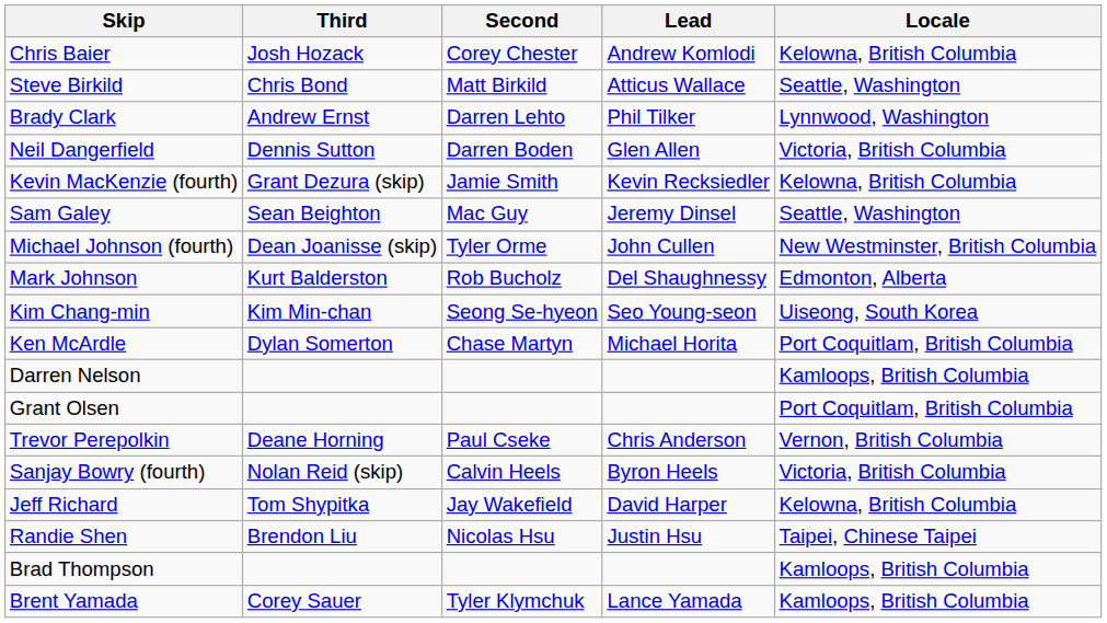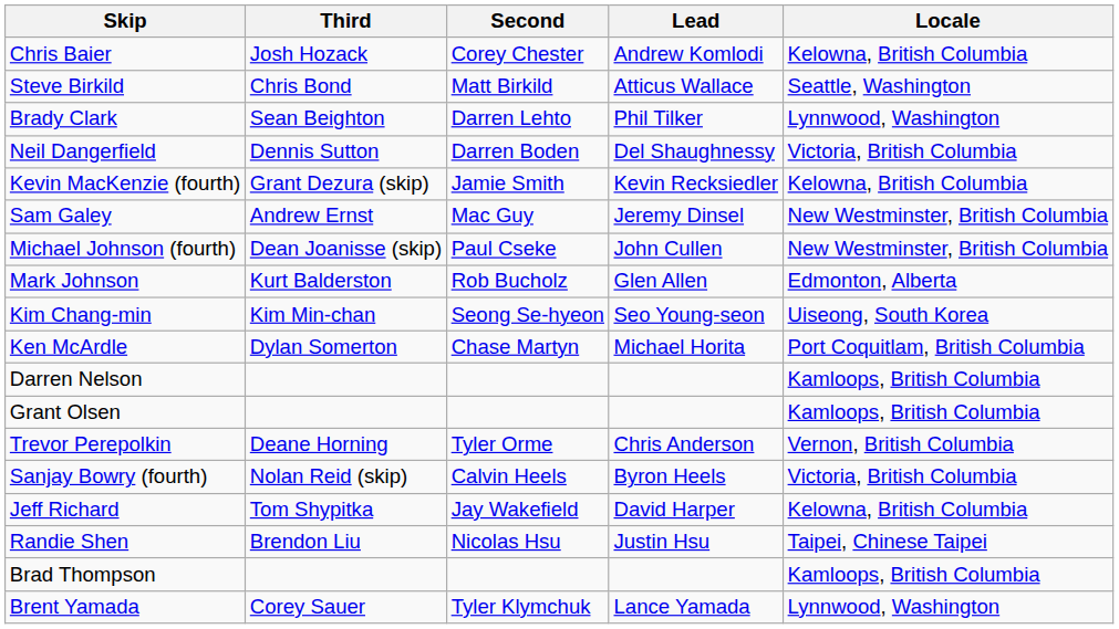Brady Clark | Third: Andrew Ernst -> Sean Beighton
Neil Dangerfield | Lead: Glen Allen -> Del Shaughnessy
Sam Galey | Third: Sean Beighton -> Andrew Ernst
Sam Galey | Locale: Seattle, Washington -> New Westminster, British Columbia
Michael Johnson (fourth) | Second: Tyler Orme -> Paul Cseke
Mark Johnson | Lead: Del Shaughnessy -> Glen Allen
Grant Olsen | Locale: Port Coquitlam, British Columbia -> Kamloops, British Columbia
Trevor Perepolkin | Second: Paul Cseke -> Tyler Orme
Brent Yamada | Locale: Kamloops, British Columbia -> Lynnwood, Washington
